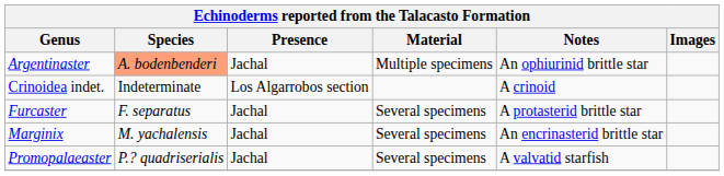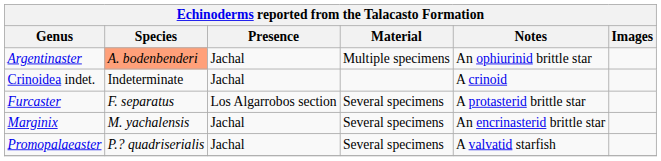Crinoidea indet. | Presence: Los Algarrobos section -> Jachal
Furcaster | Presence: Jachal -> Los Algarrobos section
